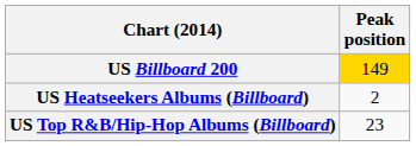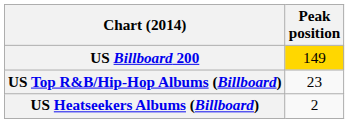rows swapped: US Top R&B/Hip-Hop Albums (Billboard) <-> US Heatseekers Albums (Billboard)
